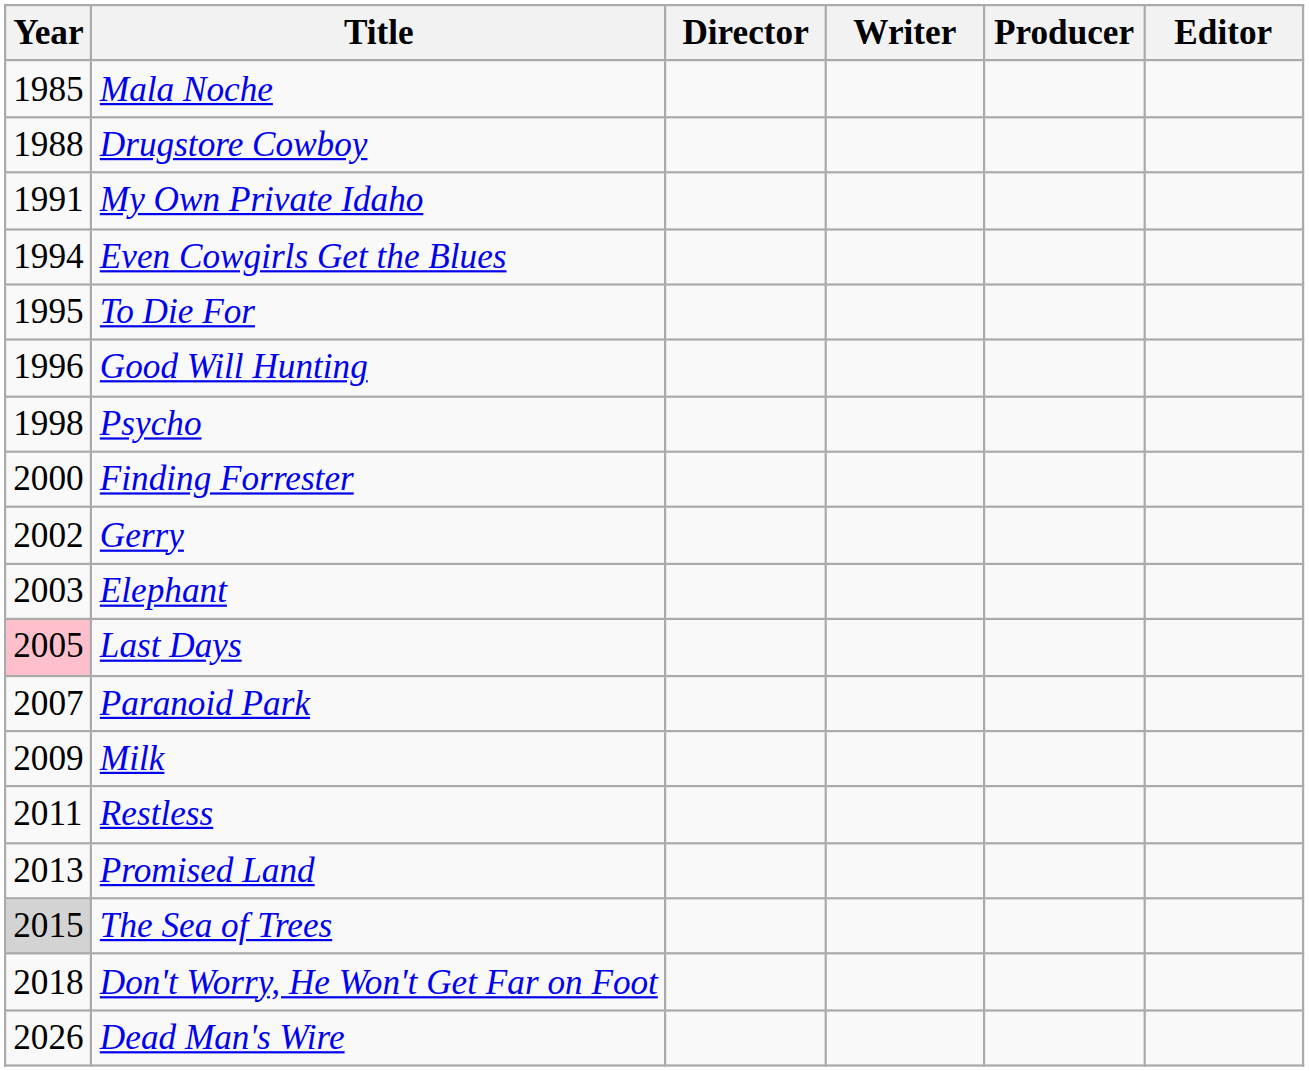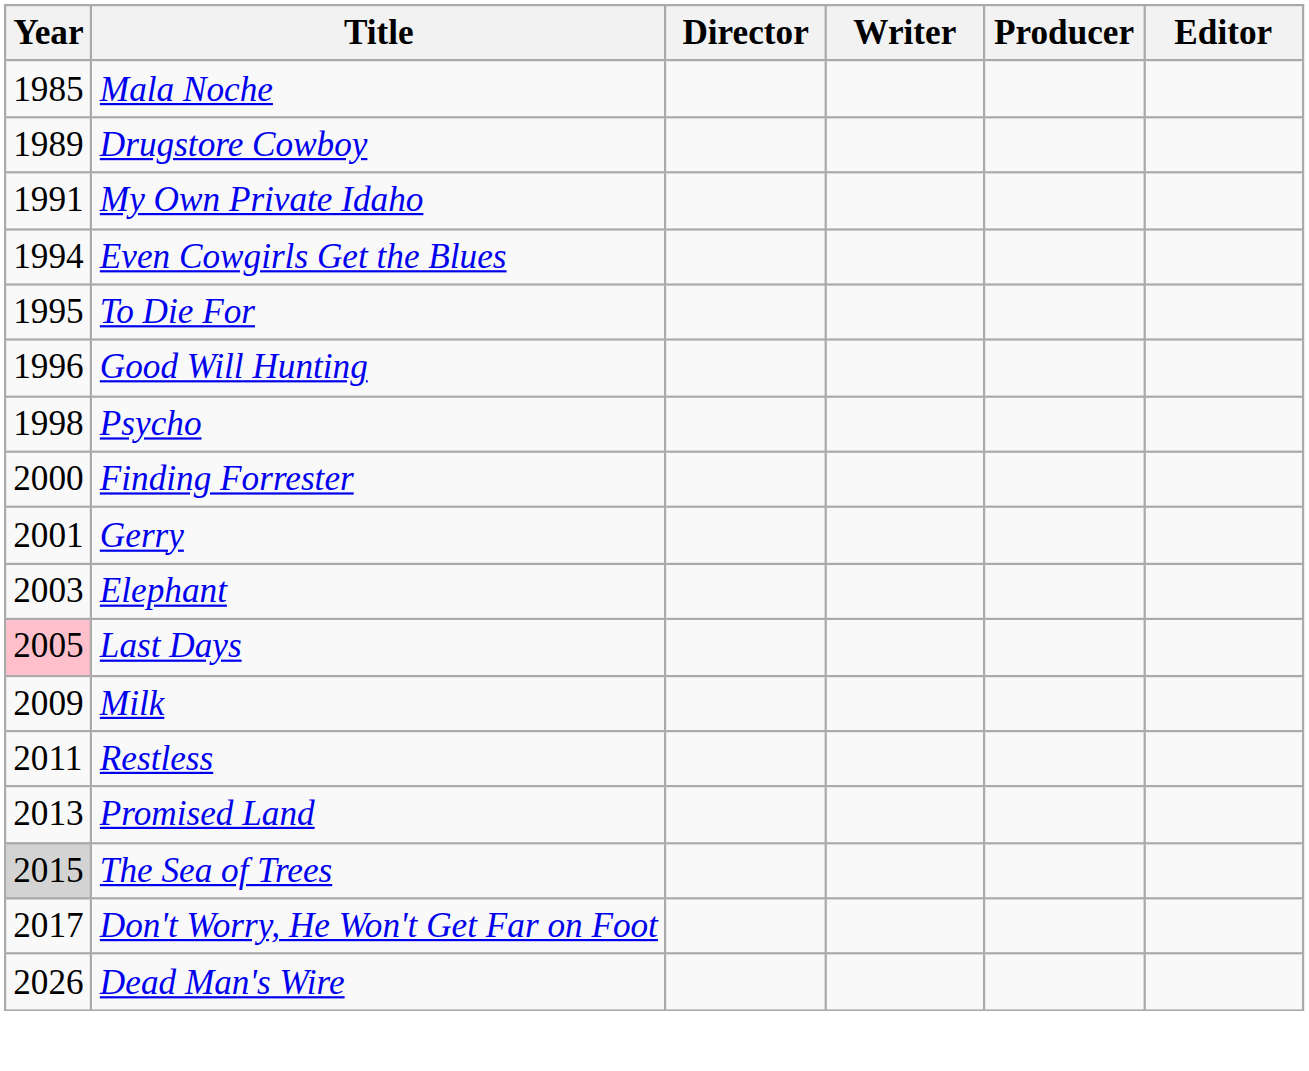Drugstore Cowboy | Year: 1988 -> 1989
Gerry | Year: 2002 -> 2001
- row: 2007 | Paranoid Park
Don't Worry, He Won't Get Far on Foot | Year: 2018 -> 2017
